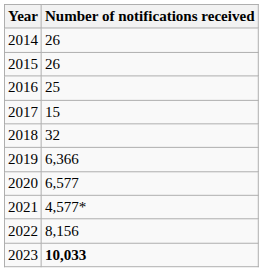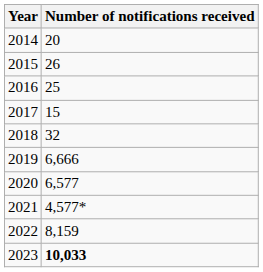2014 | Number of notifications received: 26 -> 20
2019 | Number of notifications received: 6,366 -> 6,666
2022 | Number of notifications received: 8,156 -> 8,159
